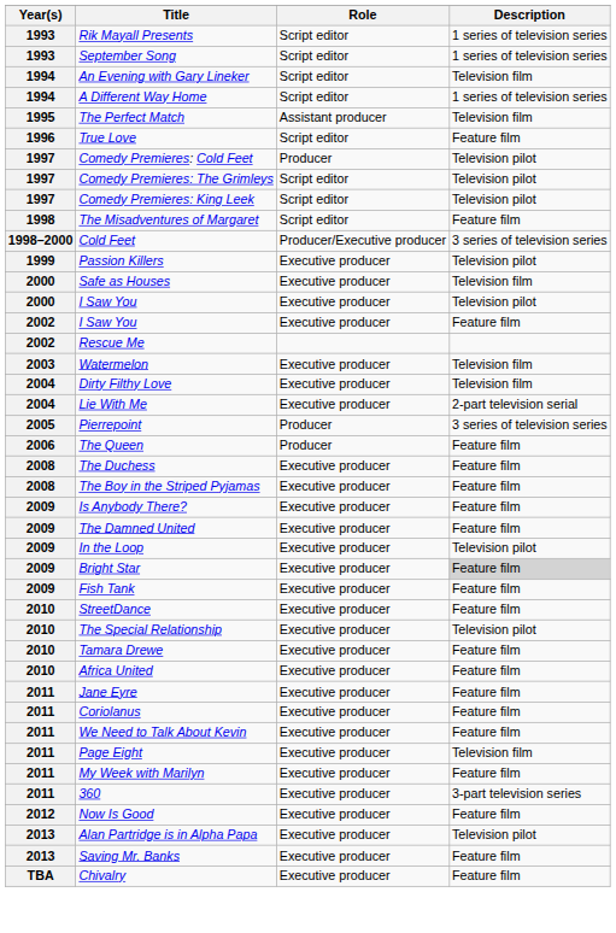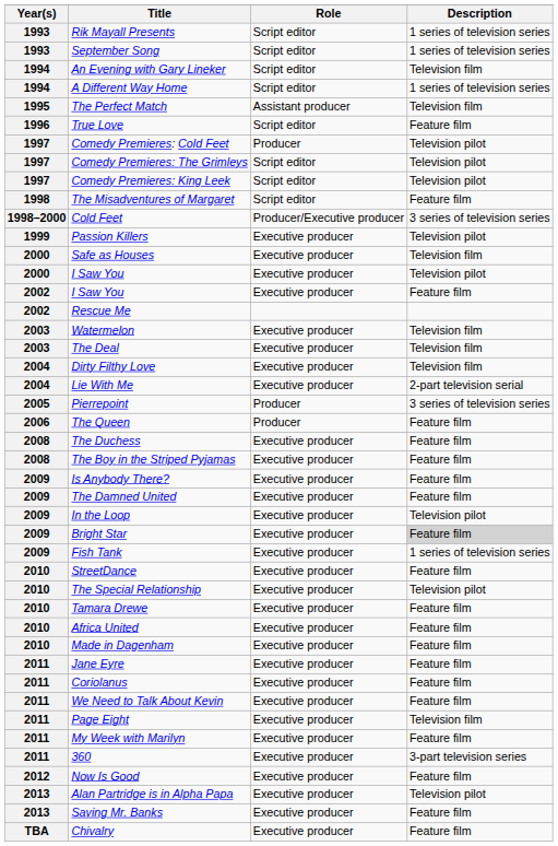+ row: 2003 | The Deal | Executive producer | Television film
Fish Tank | Description: Feature film -> 1 series of television series
+ row: 2010 | Made in Dagenham | Executive producer | Feature film
